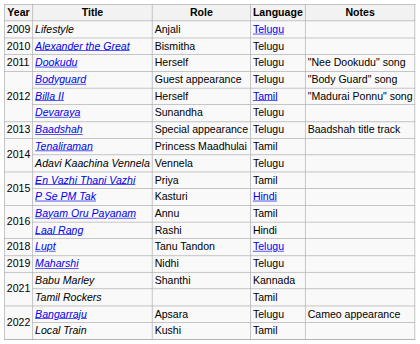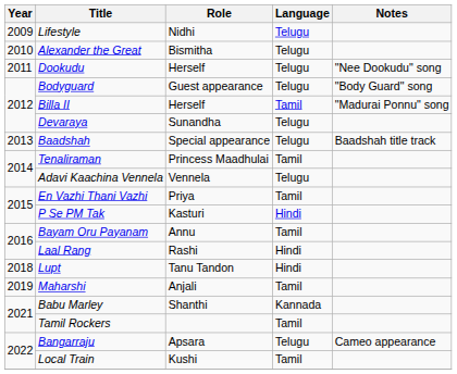Lifestyle | Role: Anjali -> Nidhi
Lupt | Language: Telugu -> Hindi
Maharshi | Role: Nidhi -> Anjali
Maharshi | Language: Telugu -> Tamil
